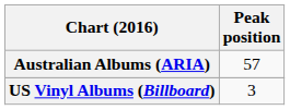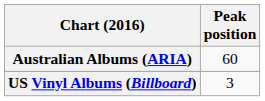Australian Albums (ARIA) | Peak position: 57 -> 60
